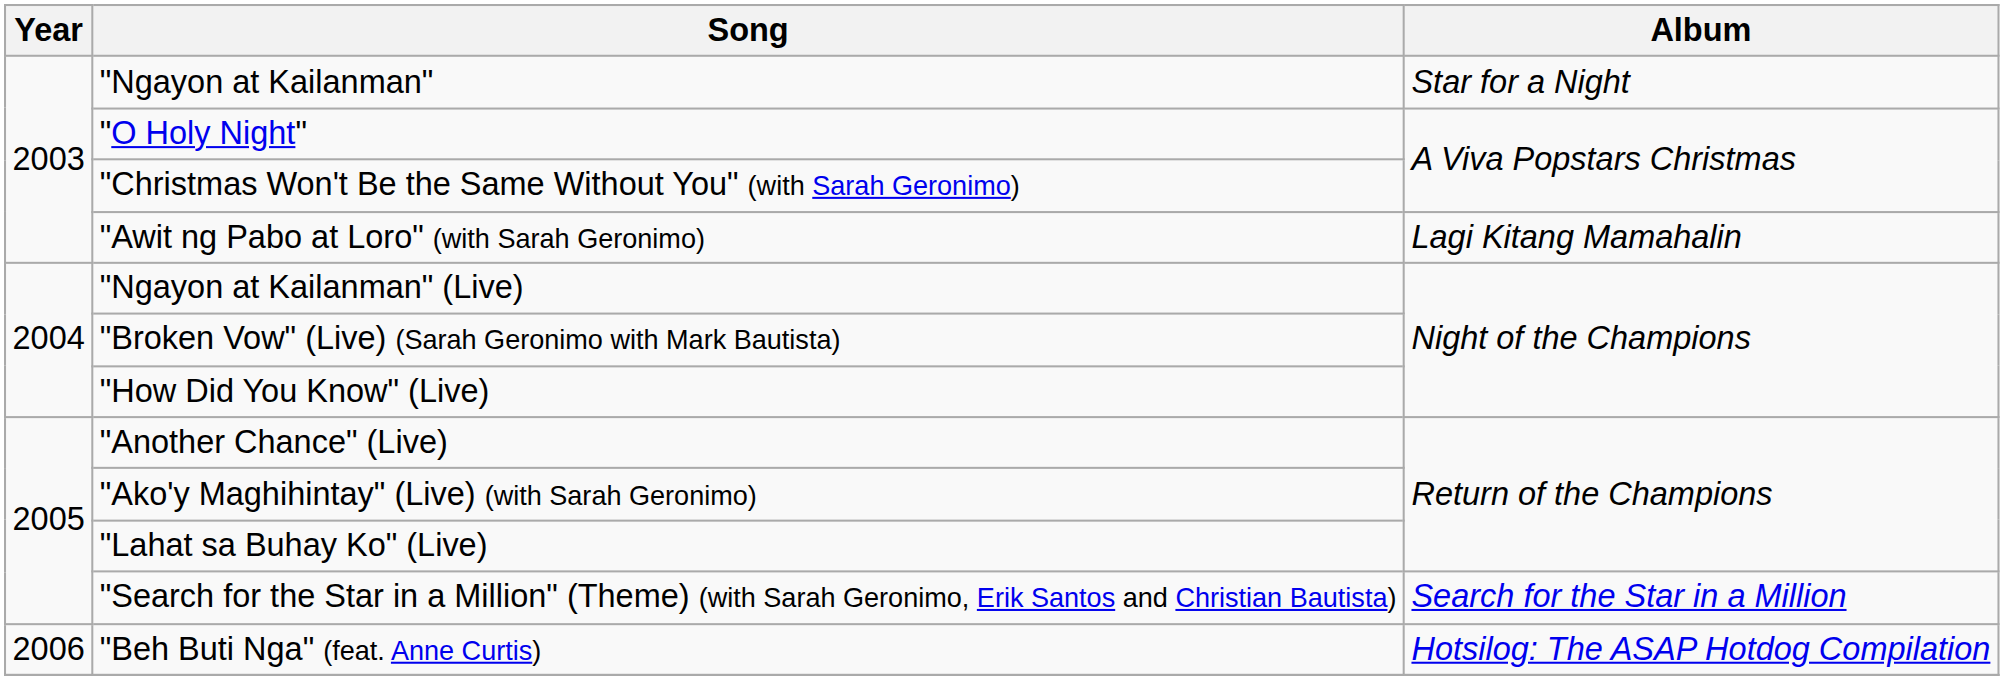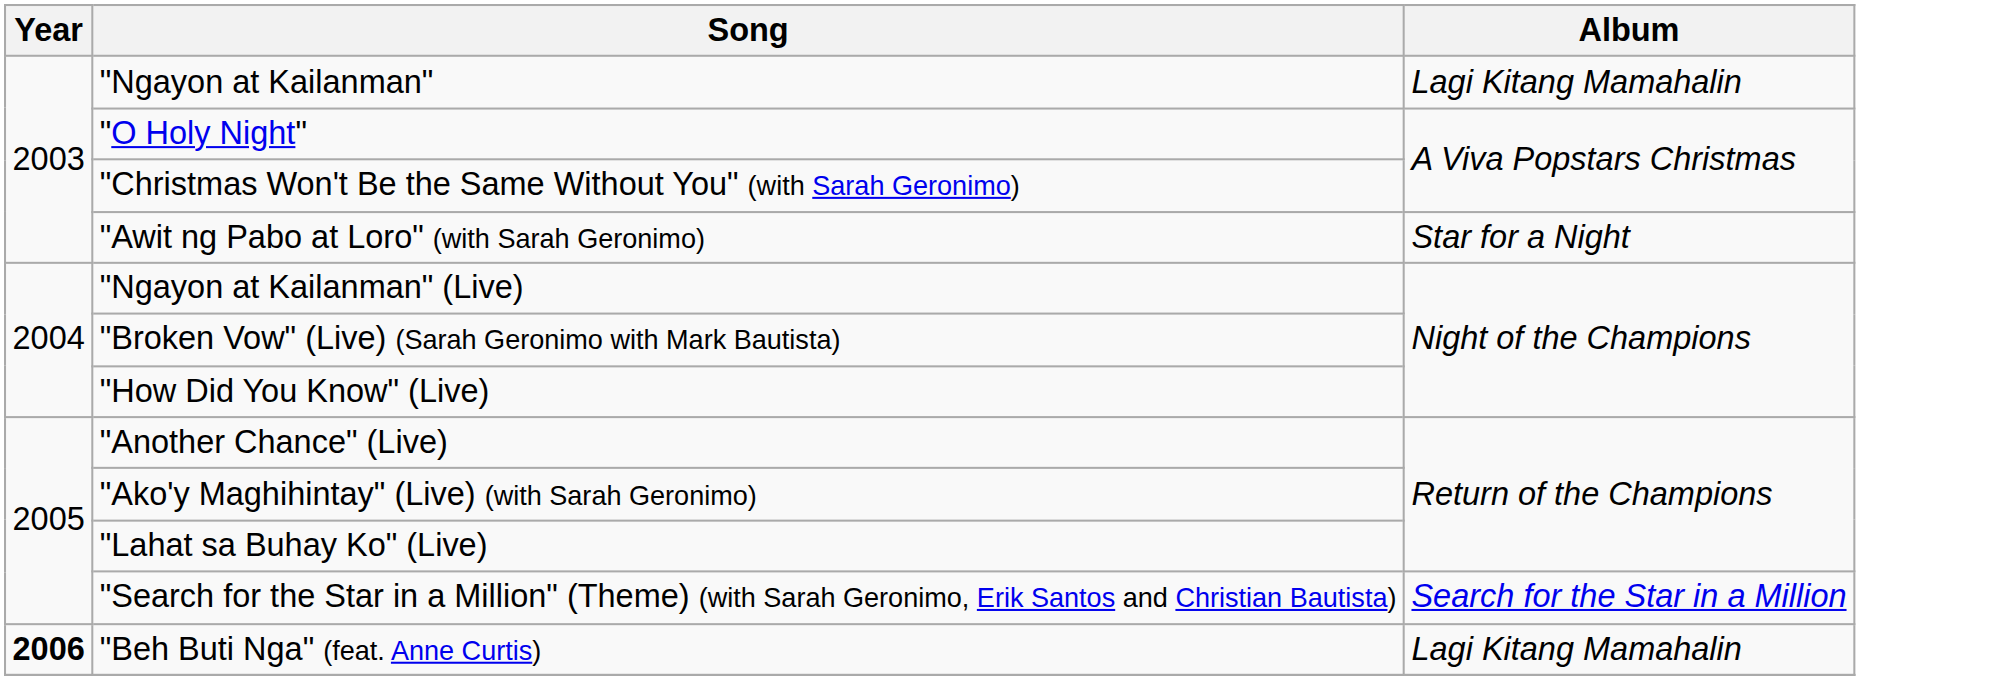"Ngayon at Kailanman" | Album: Star for a Night -> Lagi Kitang Mamahalin
"Awit ng Pabo at Loro" (with Sarah Geronimo) | Album: Lagi Kitang Mamahalin -> Star for a Night
"Beh Buti Nga" (feat. Anne Curtis) | Year: normal -> bold
"Beh Buti Nga" (feat. Anne Curtis) | Album: Hotsilog: The ASAP Hotdog Compilation -> Lagi Kitang Mamahalin
